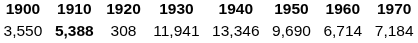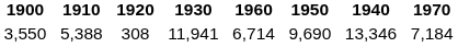columns swapped: 1940 <-> 1960
3,550 | 1910: bold -> normal
